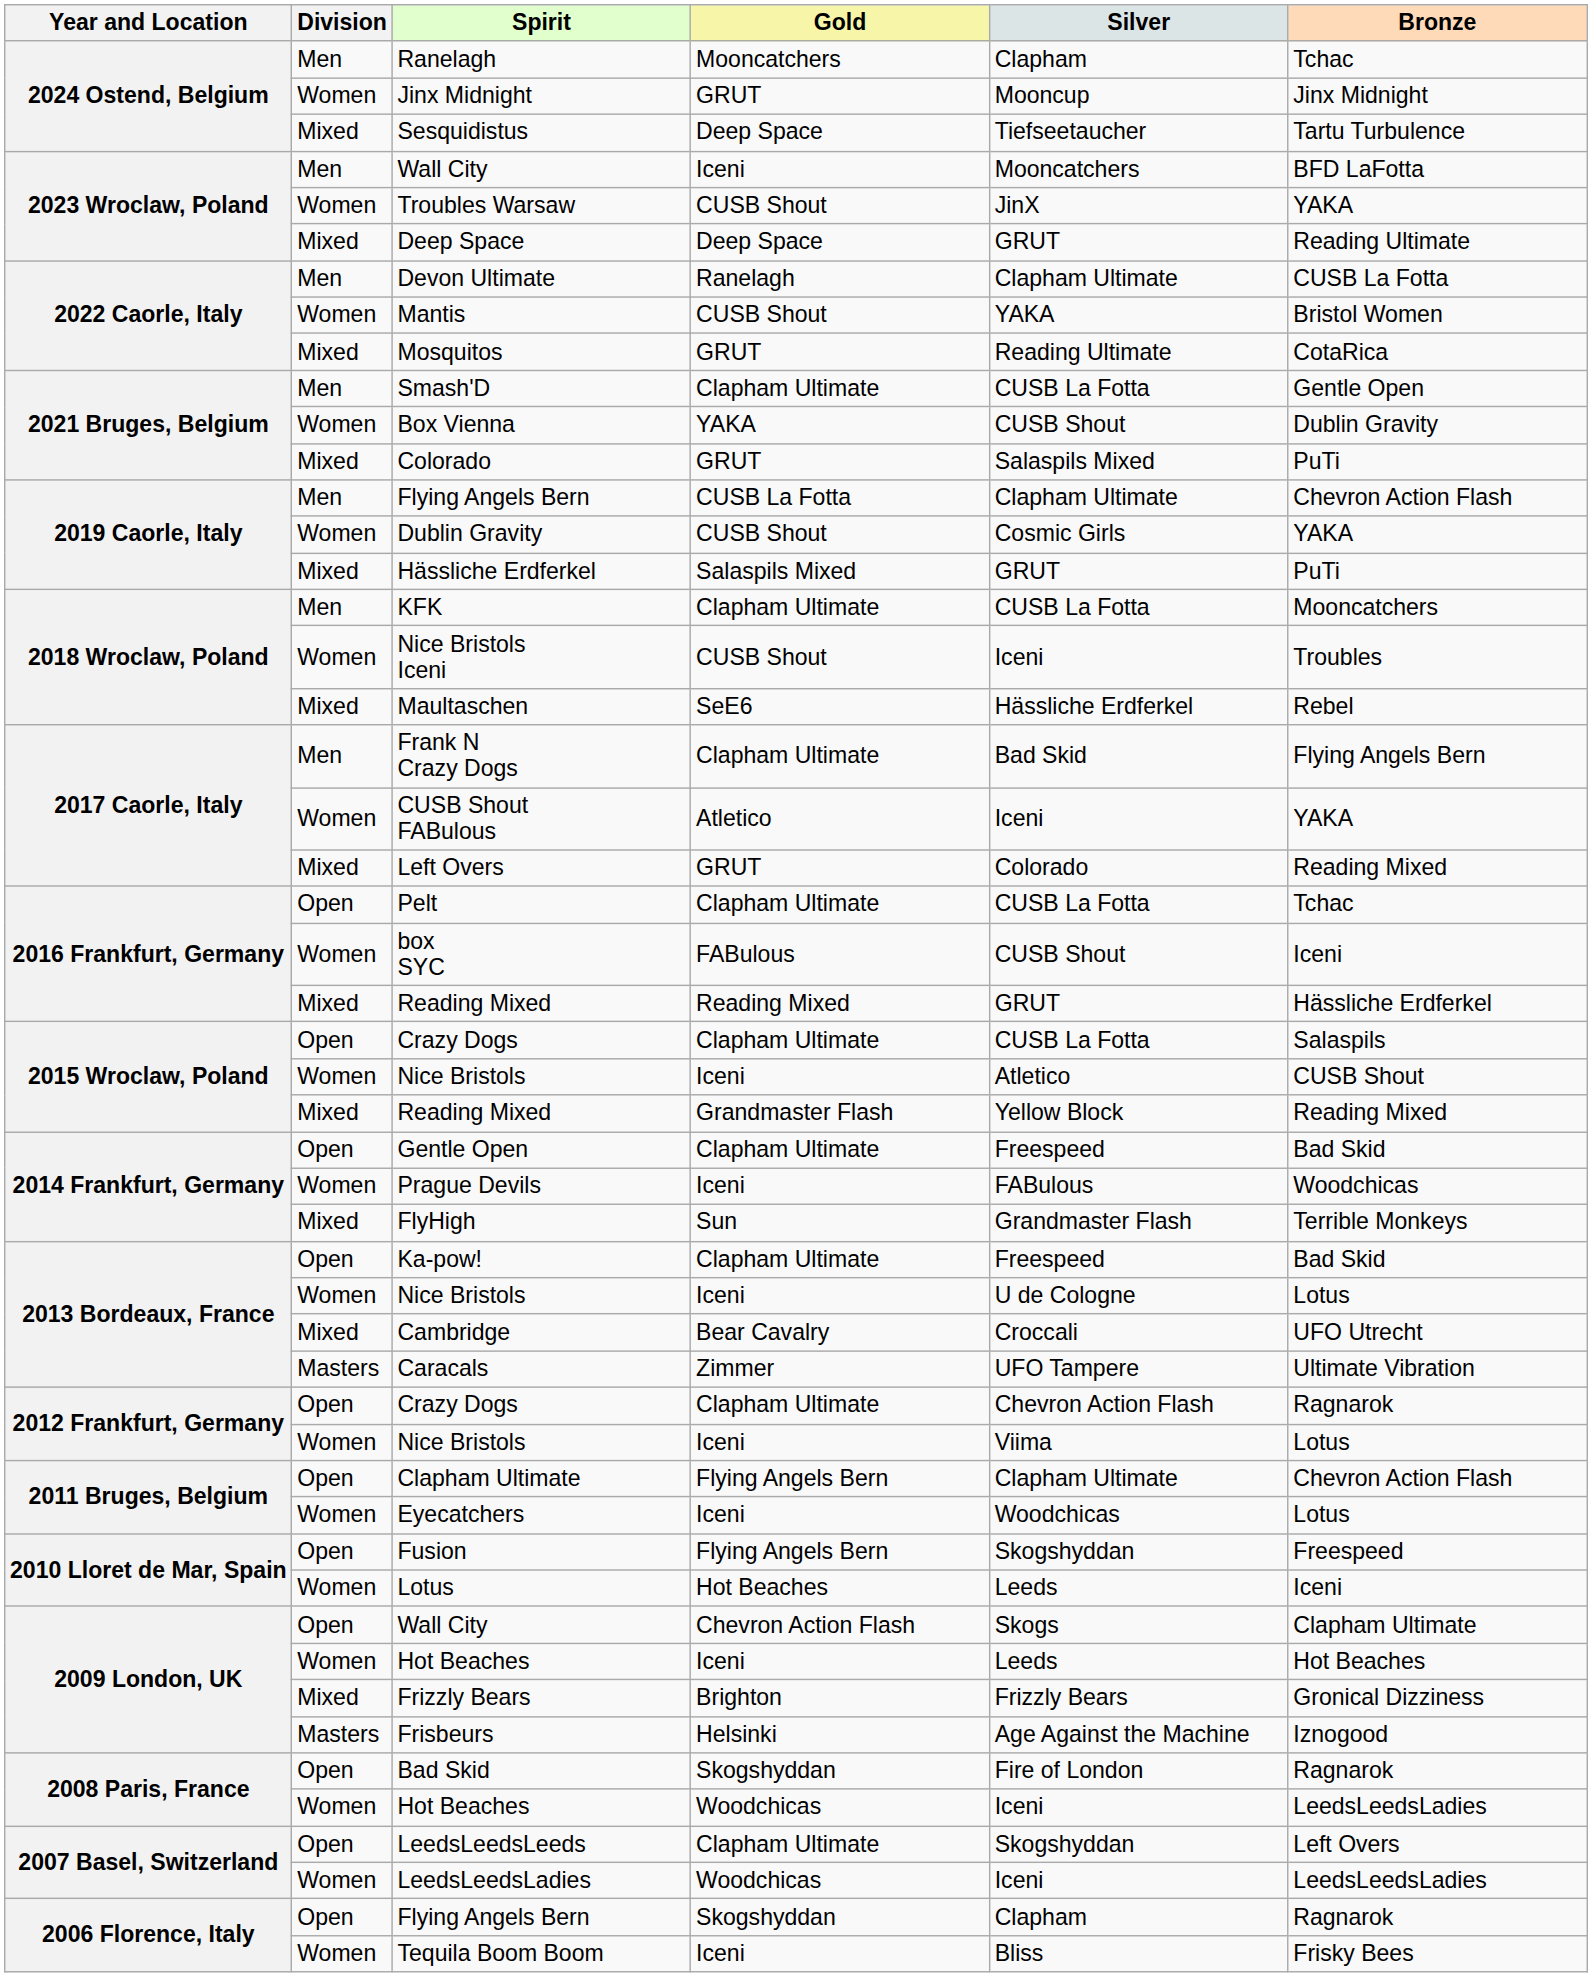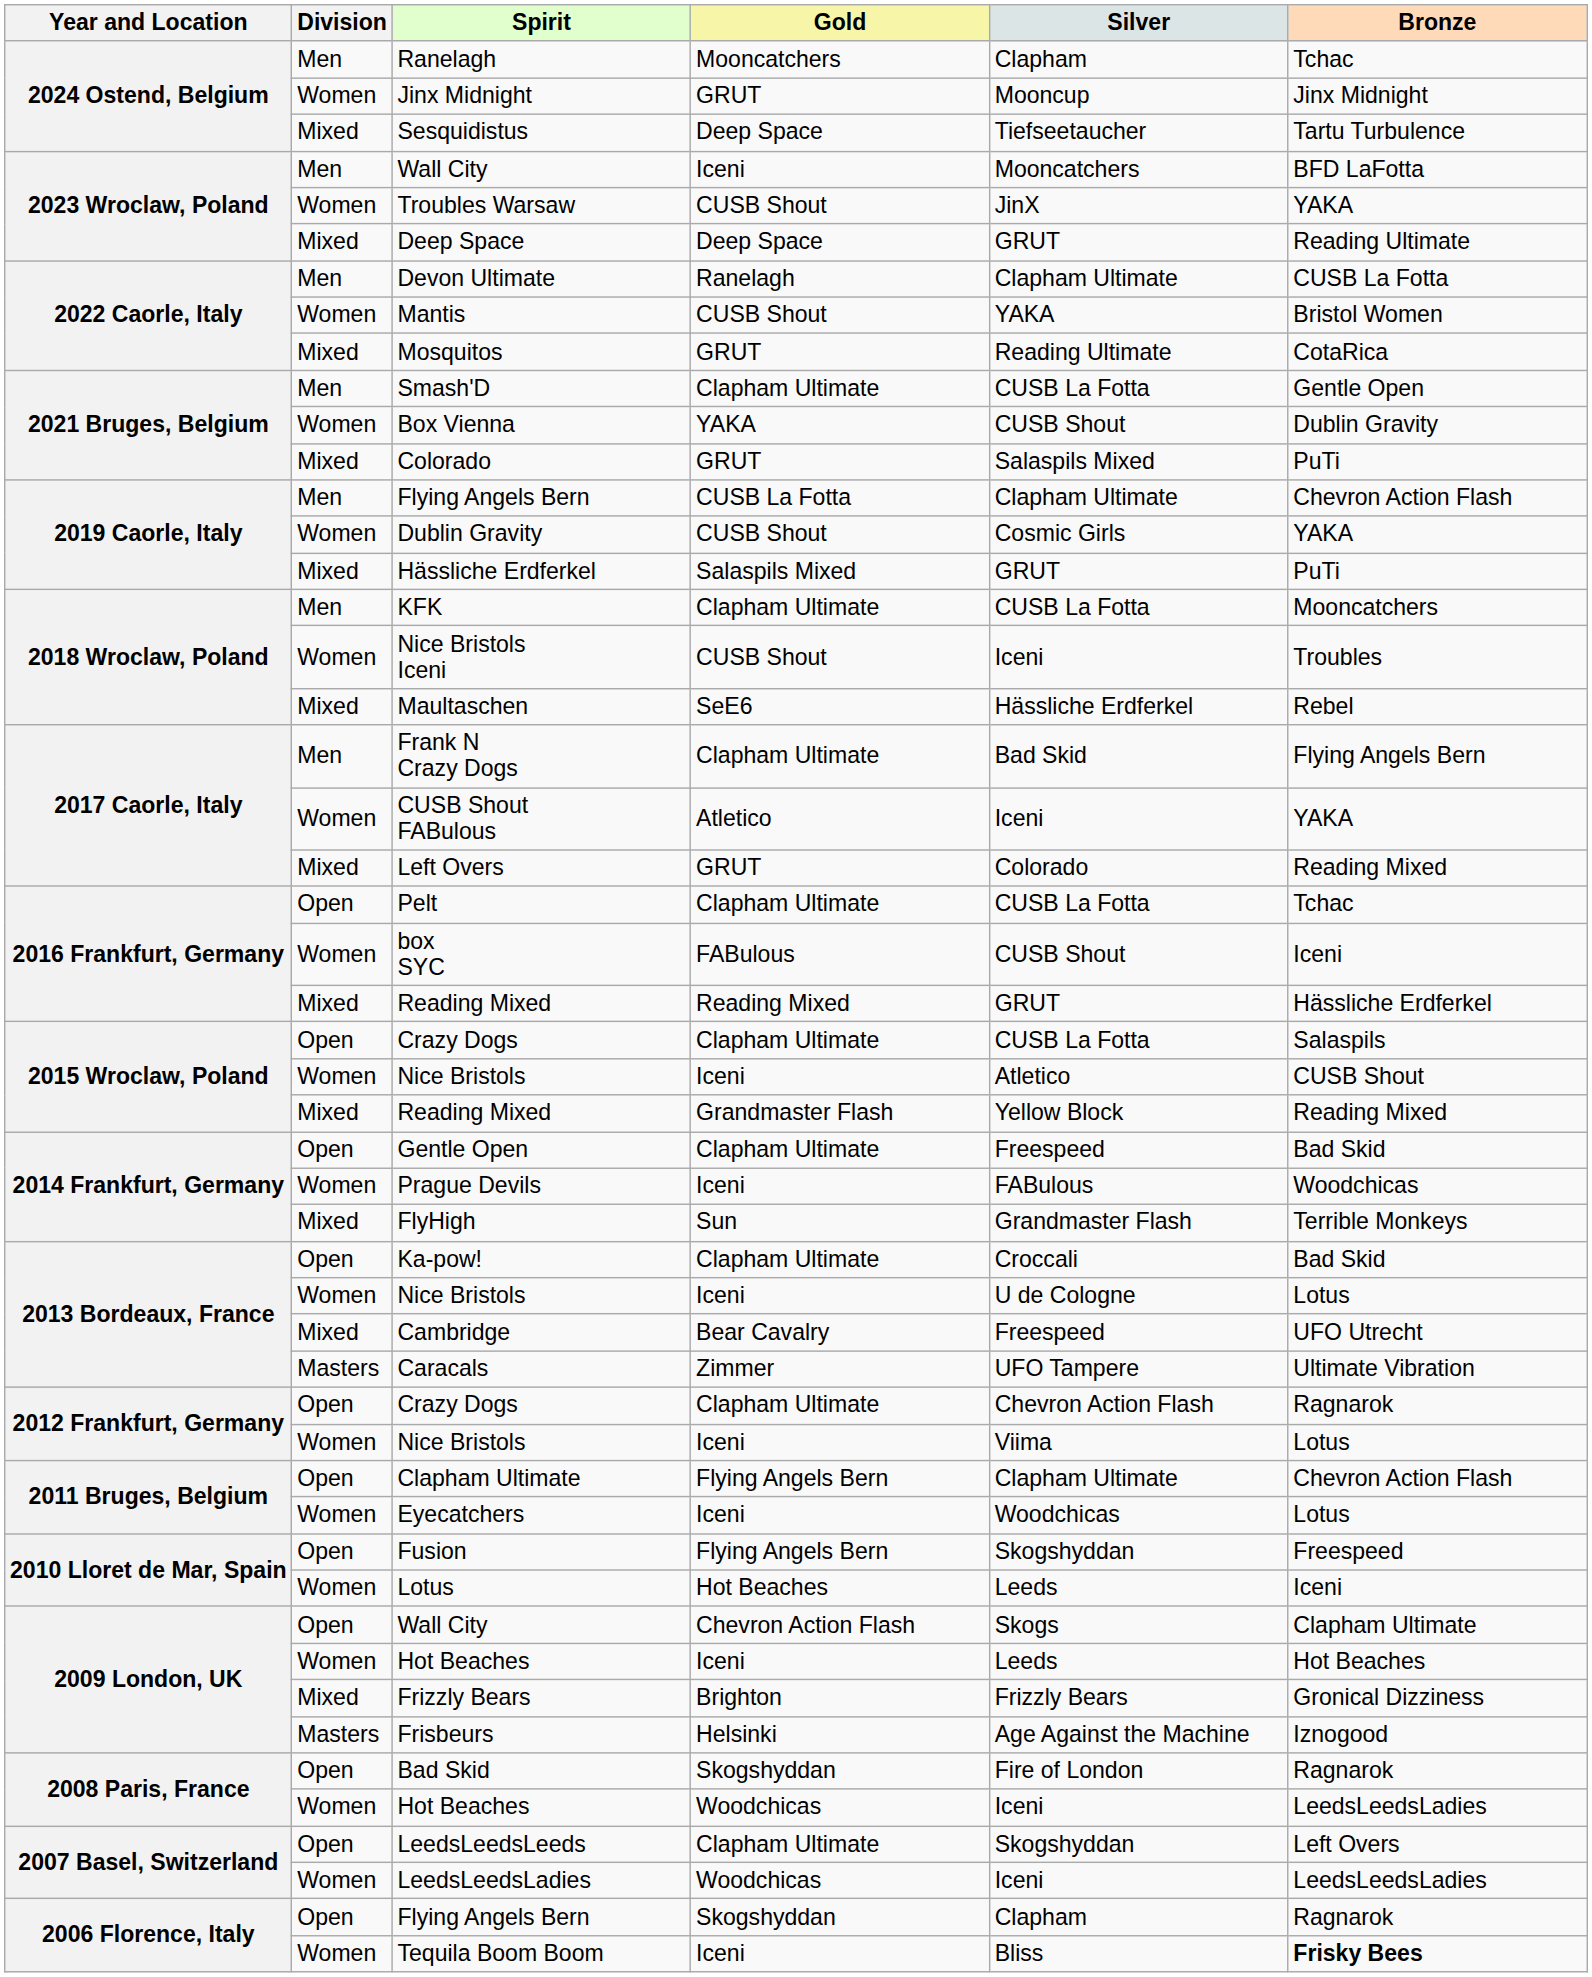Ka-pow! | Silver: Freespeed -> Croccali
Cambridge | Silver: Croccali -> Freespeed
Tequila Boom Boom | Bronze: normal -> bold
